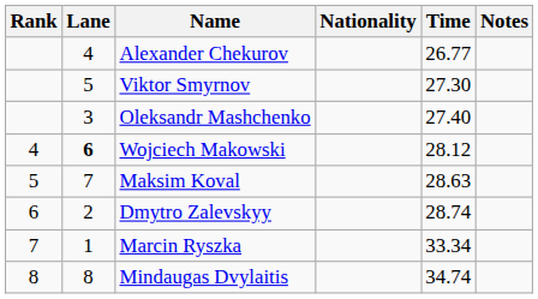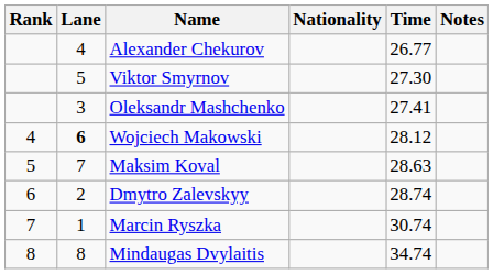Oleksandr Mashchenko | Time: 27.40 -> 27.41
Marcin Ryszka | Time: 33.34 -> 30.74
